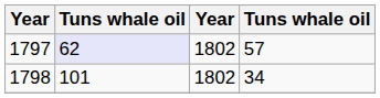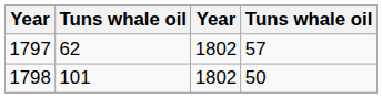1797 | column 2: lavender background -> no background
1798 | column 4: 34 -> 50
